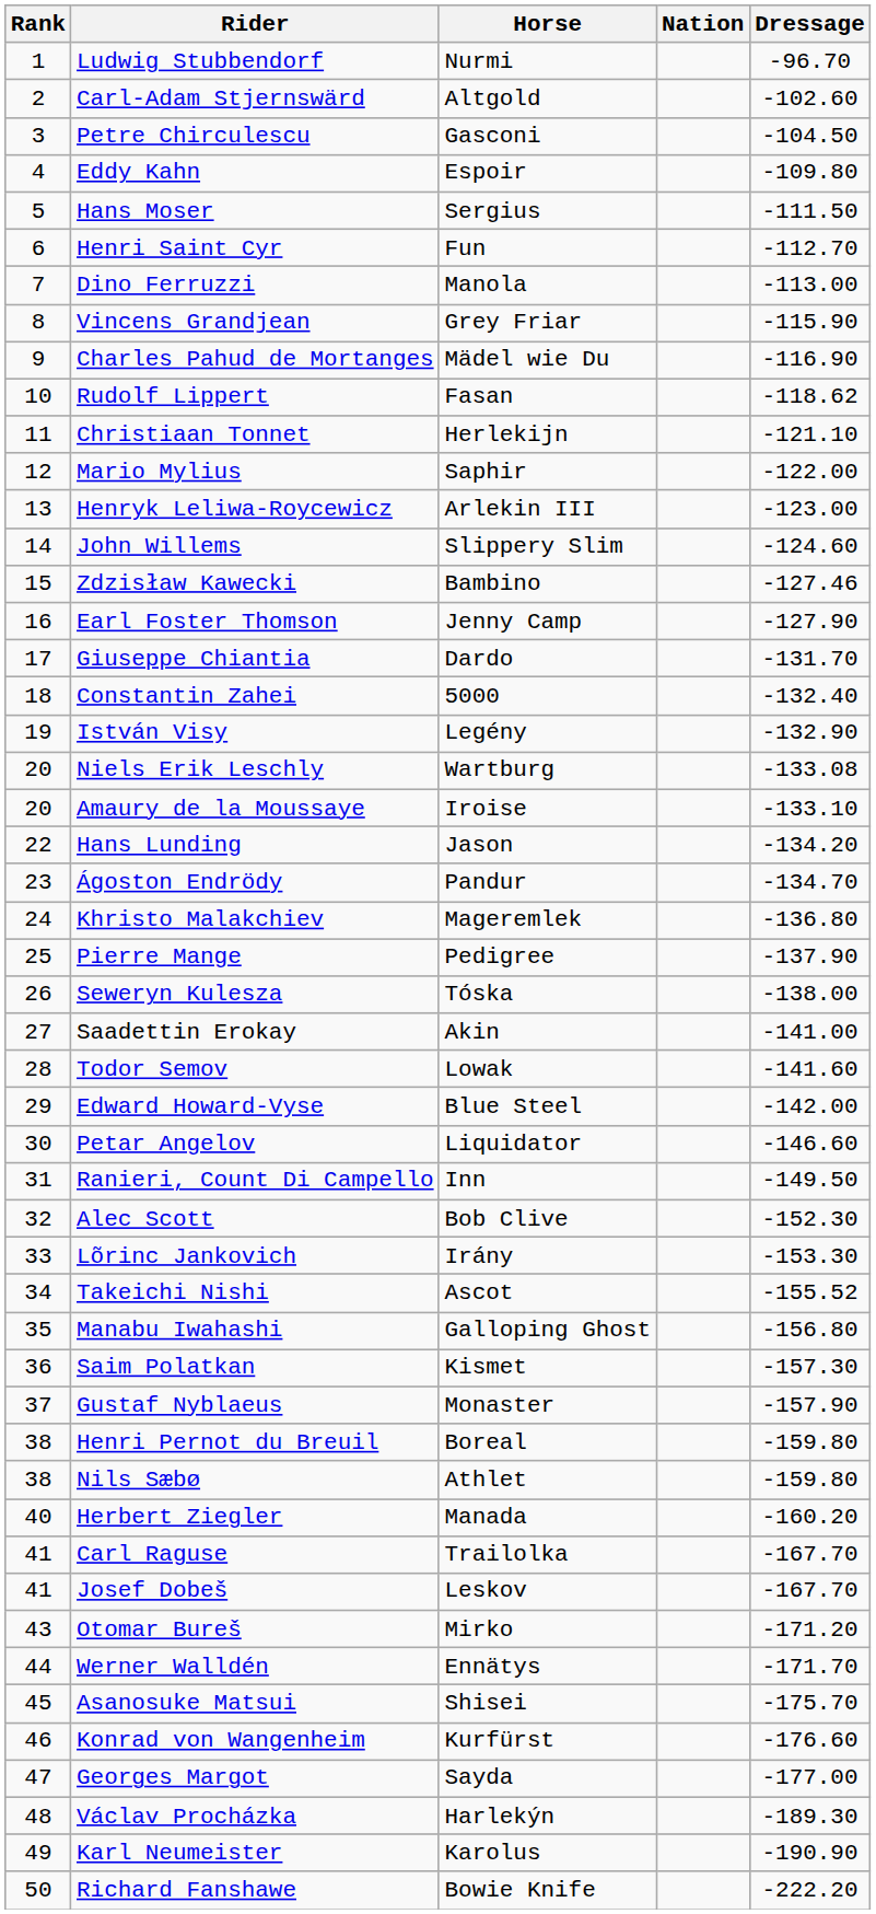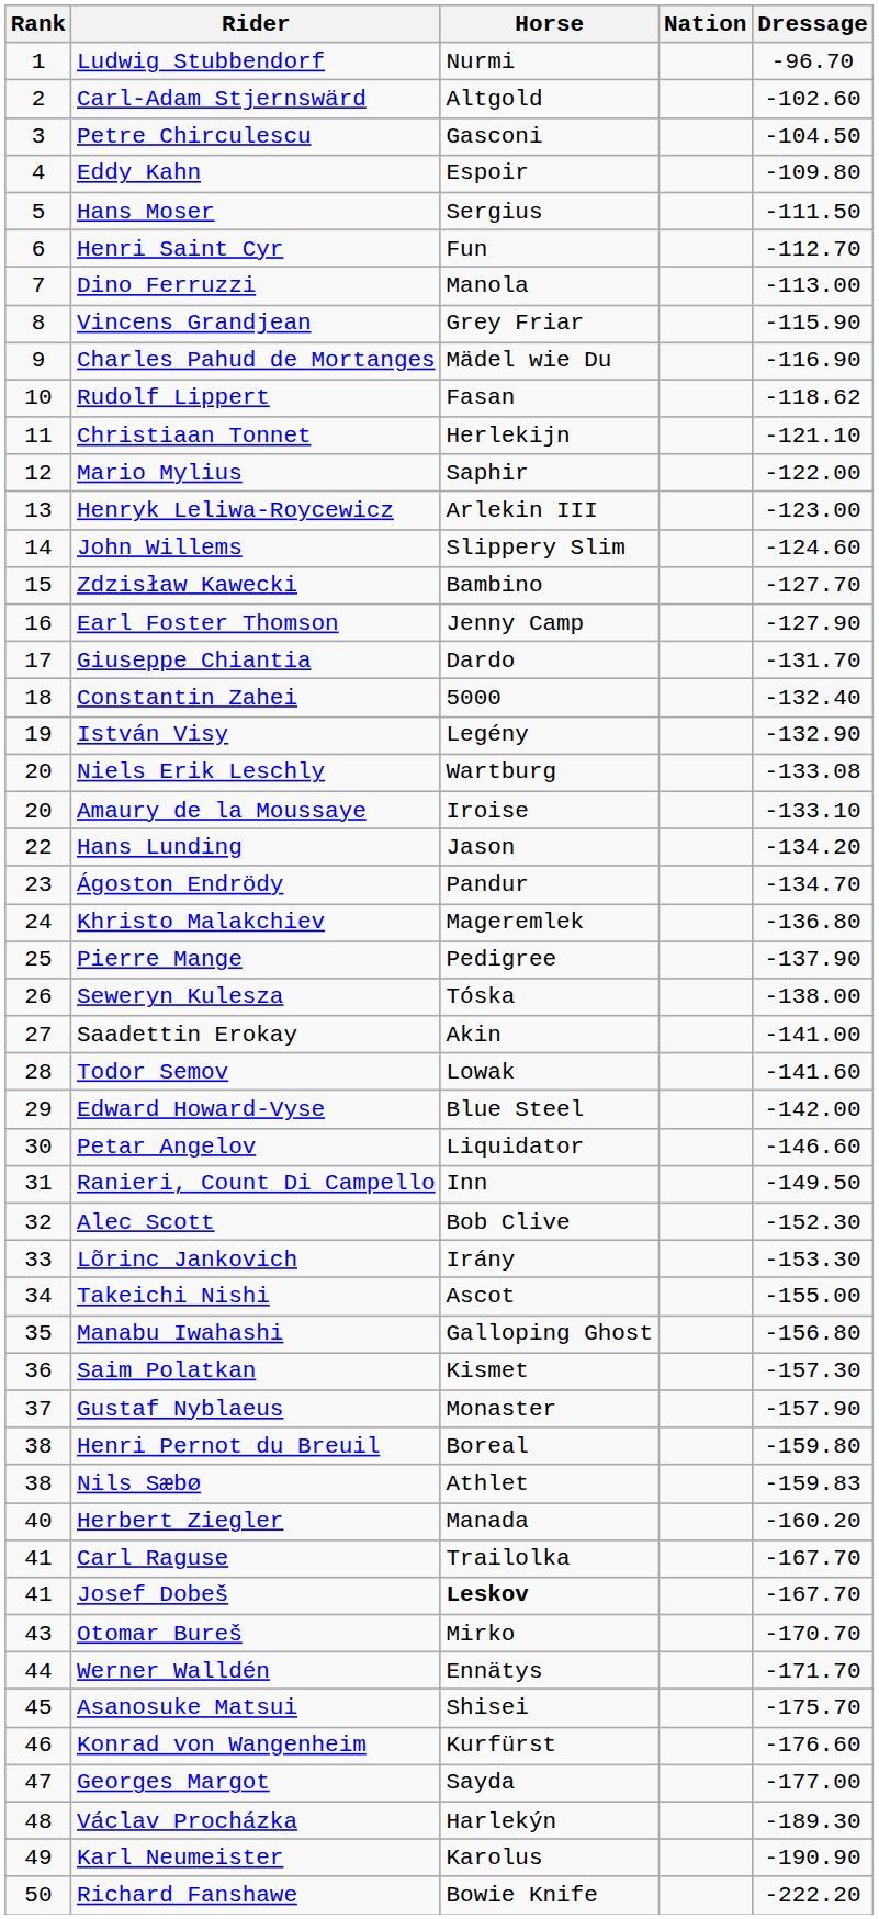Zdzisław Kawecki | Dressage: -127.46 -> -127.70
Takeichi Nishi | Dressage: -155.52 -> -155.00
Nils Sæbø | Dressage: -159.80 -> -159.83
Josef Dobeš | Horse: normal -> bold
Otomar Bureš | Dressage: -171.20 -> -170.70
